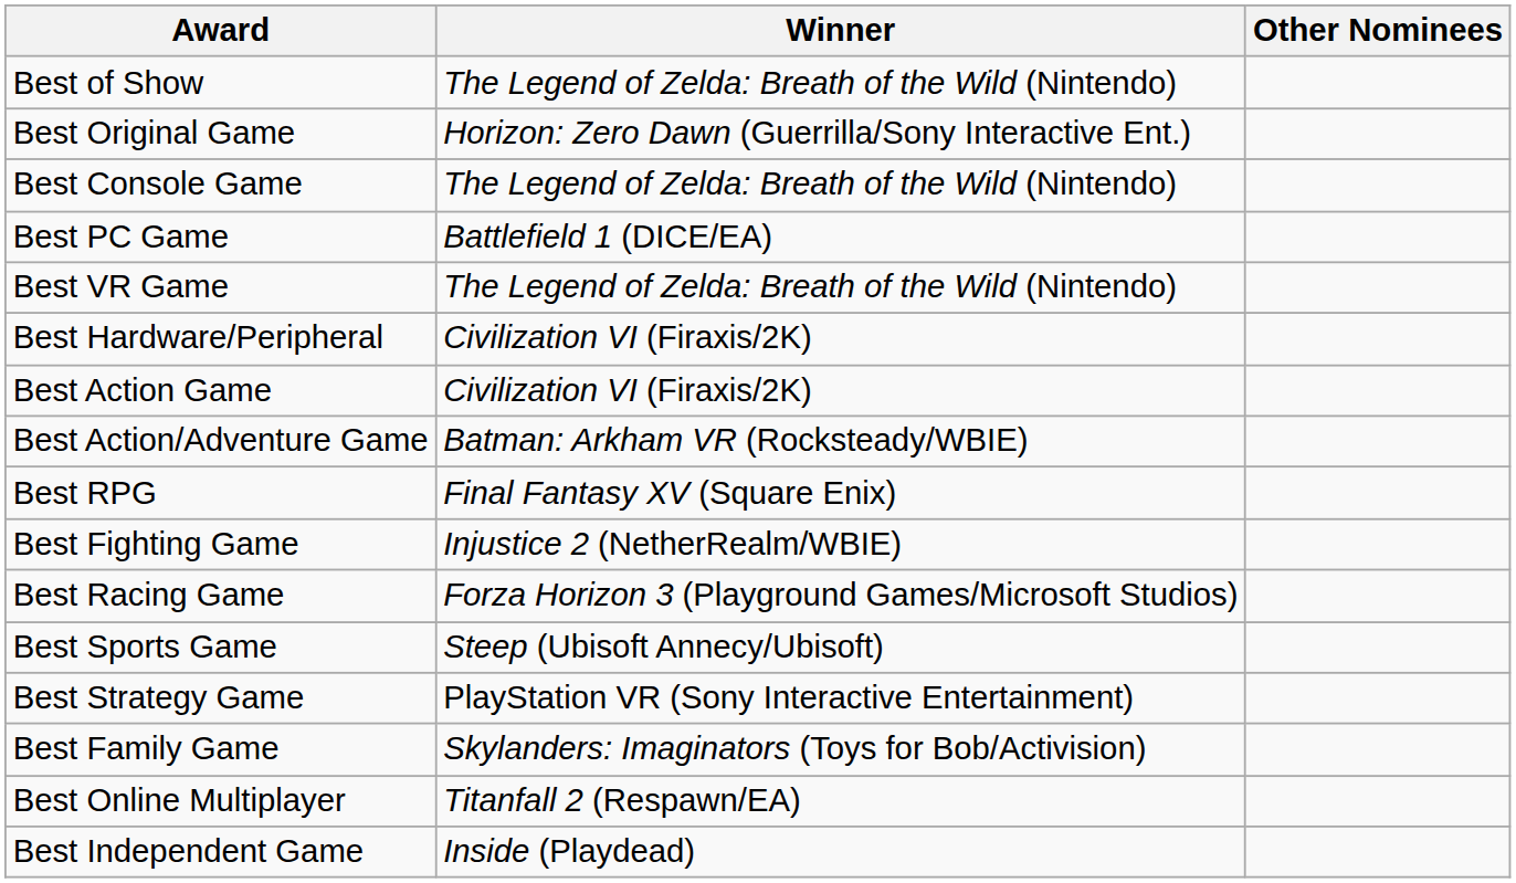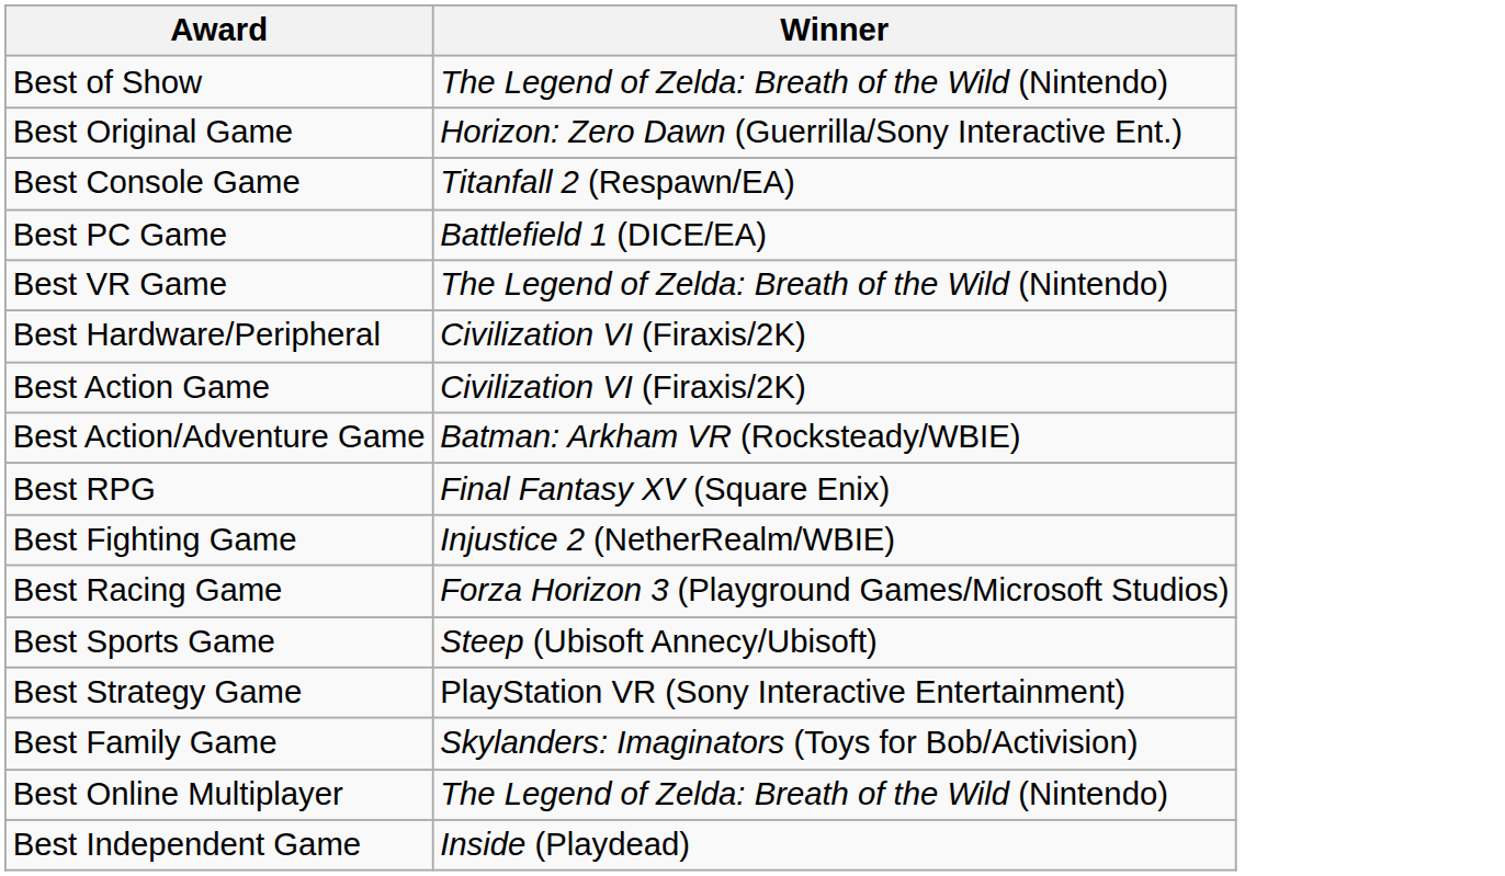- column: Other Nominees
Best Console Game | Winner: The Legend of Zelda: Breath of the Wild (Nintendo) -> Titanfall 2 (Respawn/EA)
Best Online Multiplayer | Winner: Titanfall 2 (Respawn/EA) -> The Legend of Zelda: Breath of the Wild (Nintendo)
